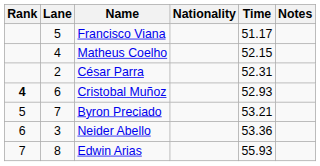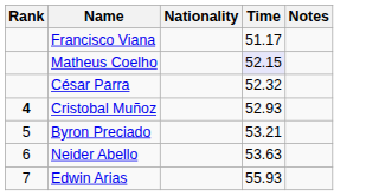- column: Lane | 5 | 4 | 2 | 6 | 7 | 3 | 8
Matheus Coelho | Time: no background -> lavender background
César Parra | Time: 52.31 -> 52.32
Neider Abello | Time: 53.36 -> 53.63
